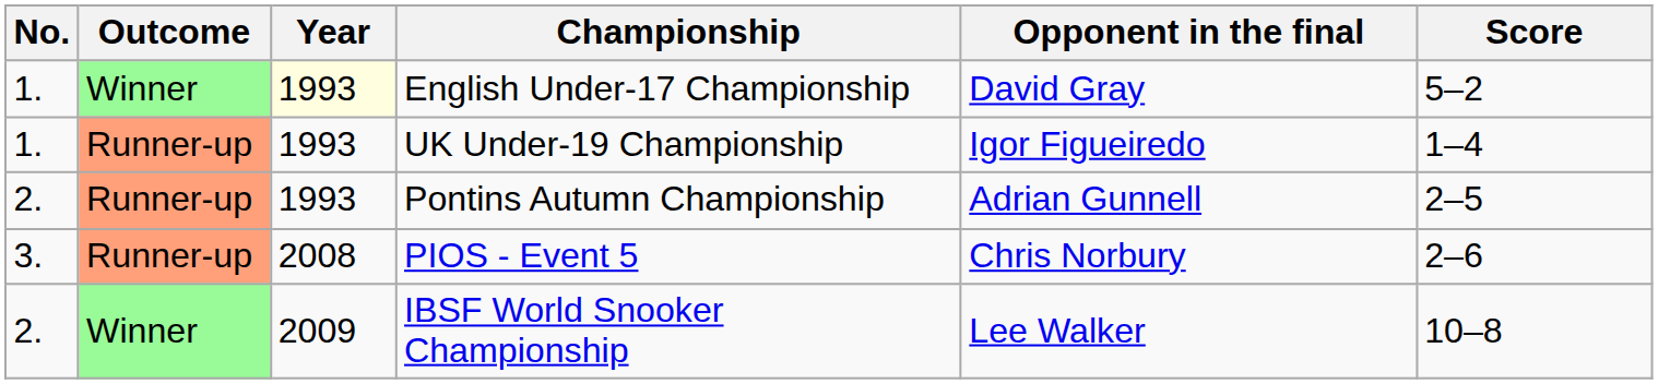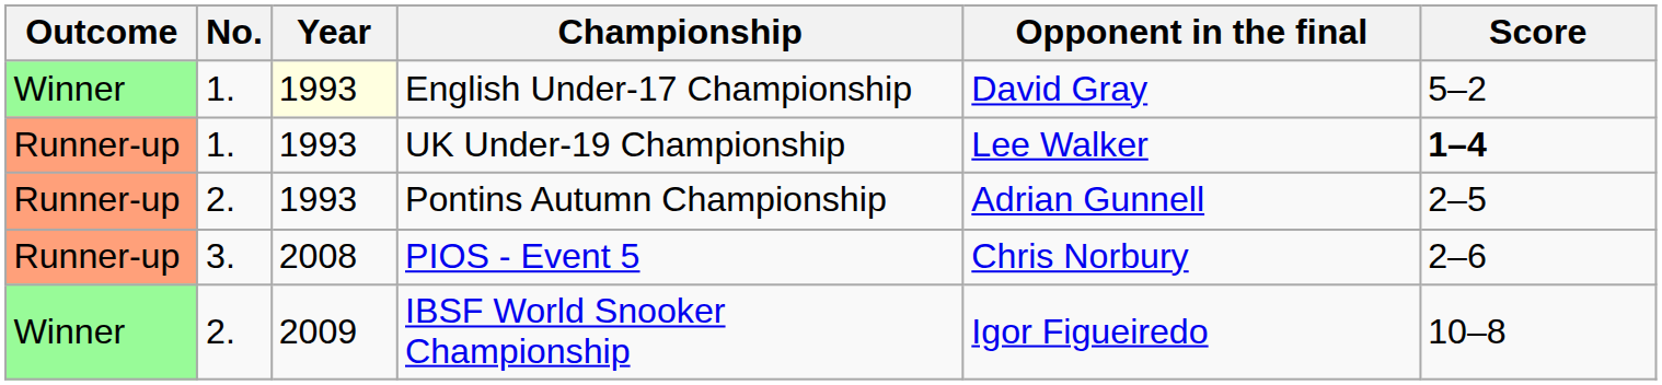columns swapped: Outcome <-> No.
UK Under-19 Championship | Opponent in the final: Igor Figueiredo -> Lee Walker
UK Under-19 Championship | Score: normal -> bold
IBSF World Snooker Championship | Opponent in the final: Lee Walker -> Igor Figueiredo
